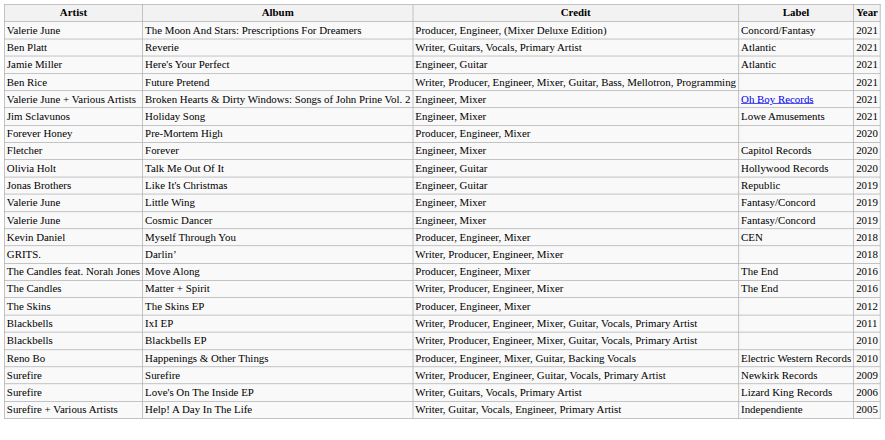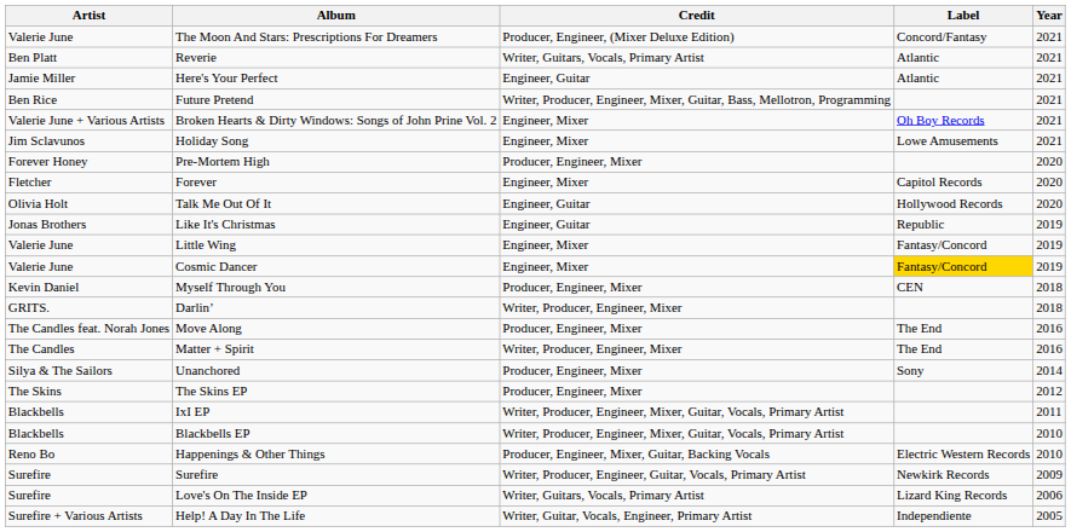Cosmic Dancer | Label: no background -> gold background
+ row: Silya & The Sailors | Unanchored | Producer, Engineer, Mixer | Sony | 2014
